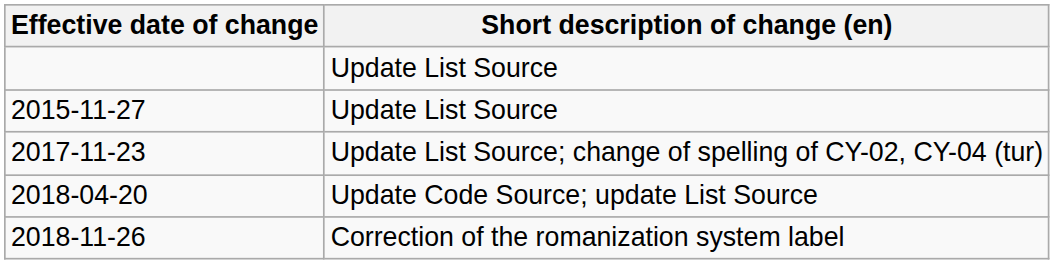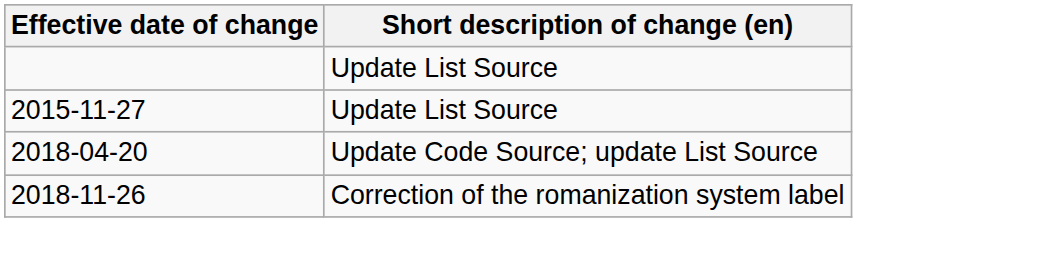- row: 2017-11-23 | Update List Source; change of spelling of CY-02, CY-04 (tur)
